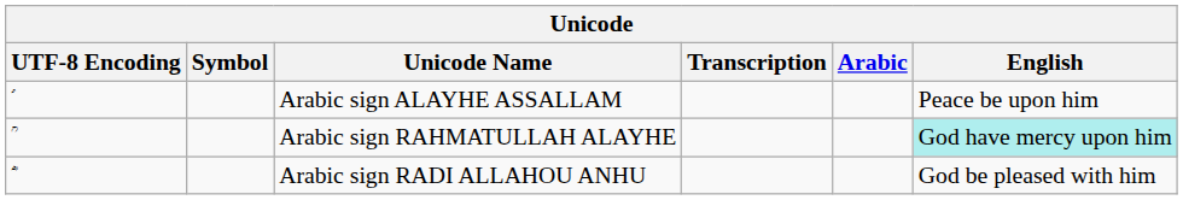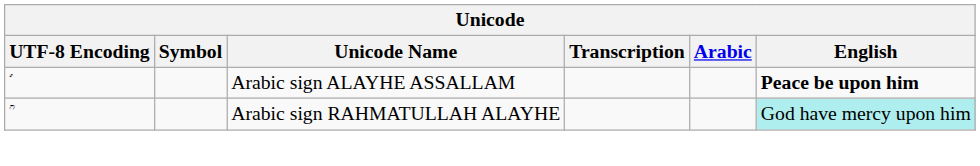Arabic sign ALAYHE ASSALLAM | English: normal -> bold
- row: ؓ | Arabic sign RADI ALLAHOU ANHU | God be pleased with him
